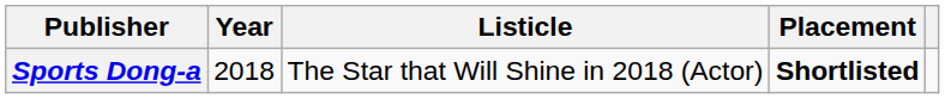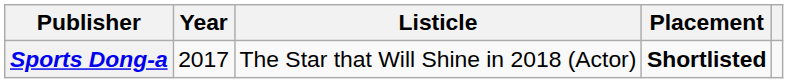Sports Dong-a | Year: 2018 -> 2017
